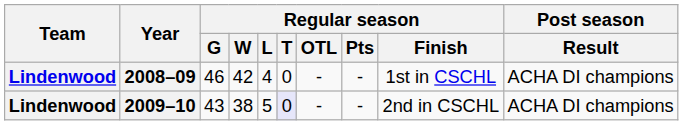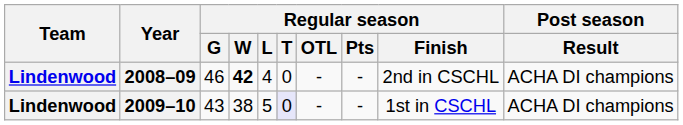2008–09 | Regular season / W: normal -> bold
2008–09 | Regular season / Finish: 1st in CSCHL -> 2nd in CSCHL
2009–10 | Regular season / Finish: 2nd in CSCHL -> 1st in CSCHL
